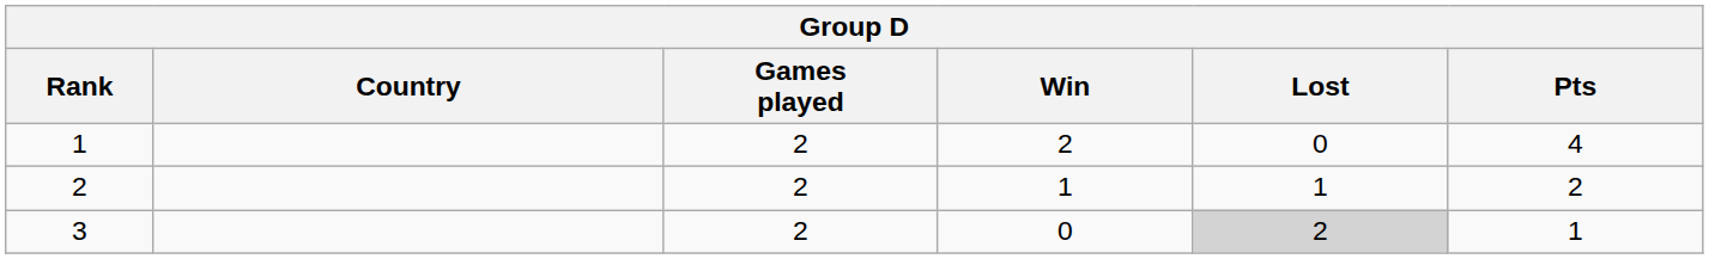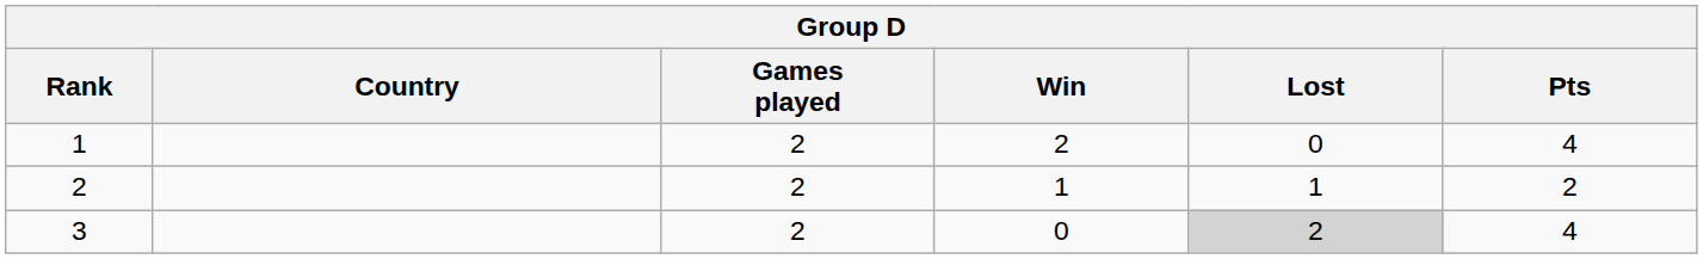3 | Pts: 1 -> 4
